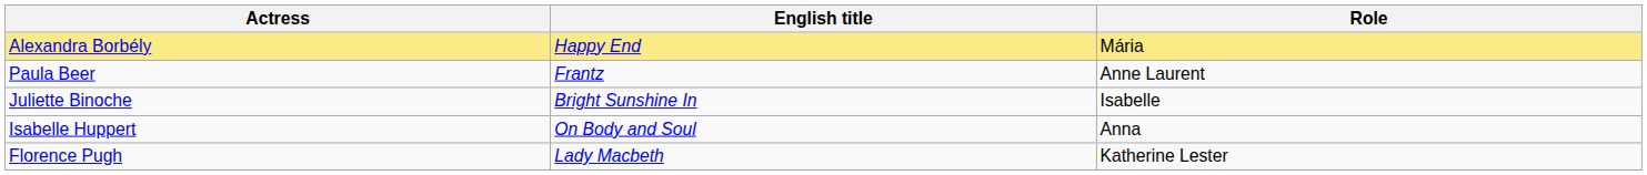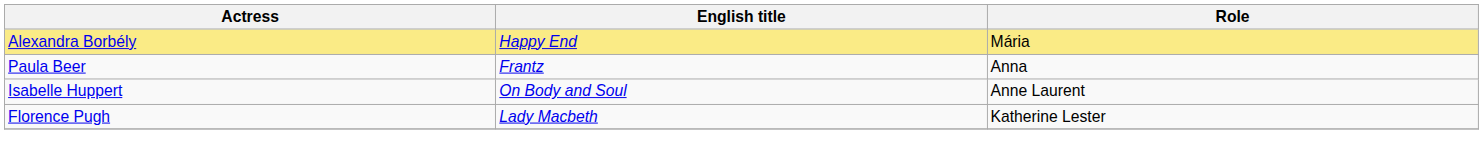Paula Beer | Role: Anne Laurent -> Anna
- row: Juliette Binoche | Bright Sunshine In | Isabelle
Isabelle Huppert | Role: Anna -> Anne Laurent
